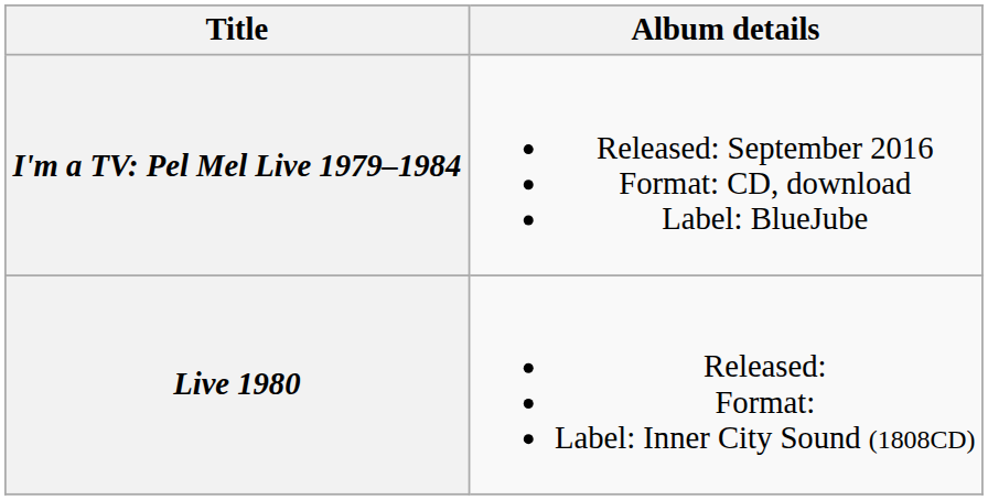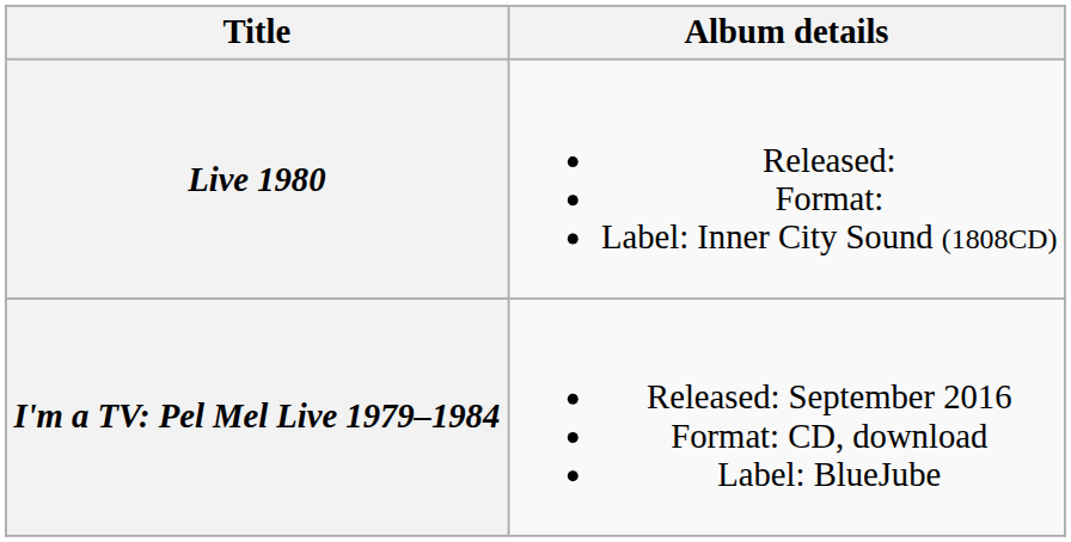rows swapped: Live 1980 <-> I'm a TV: Pel Mel Live 1979–1984
